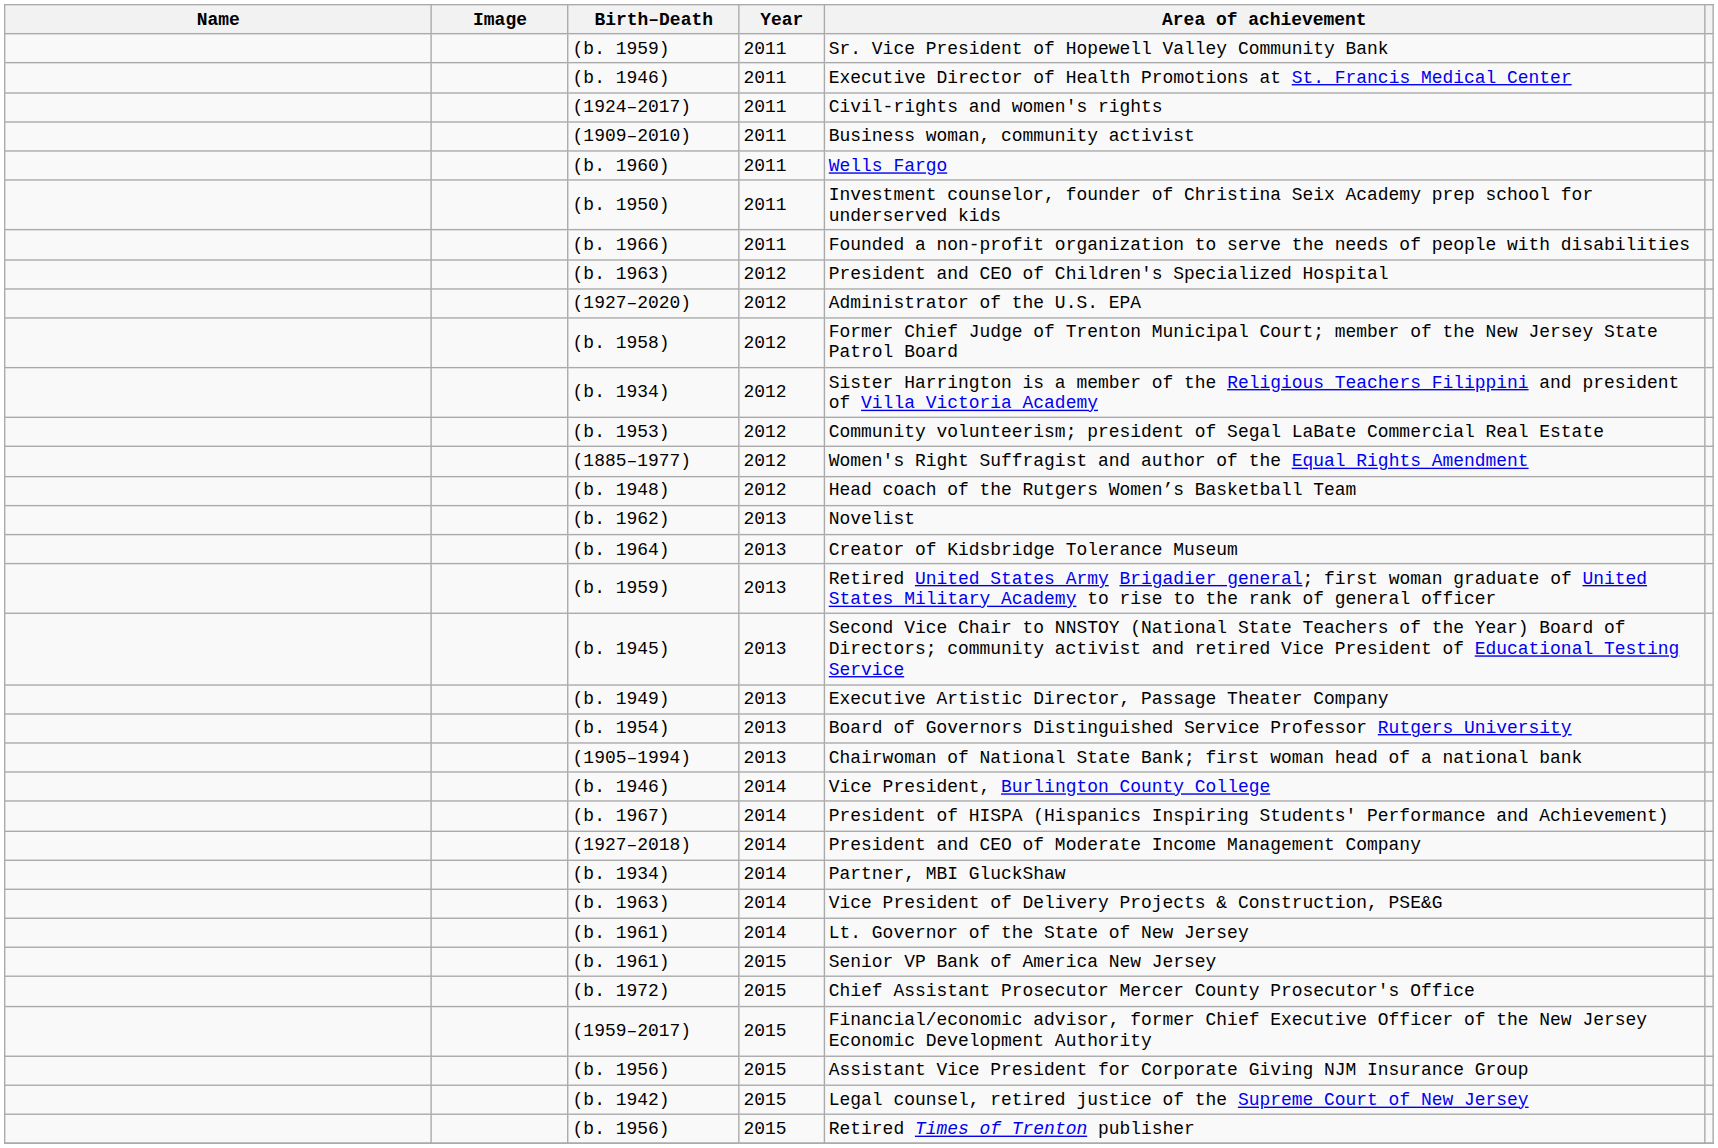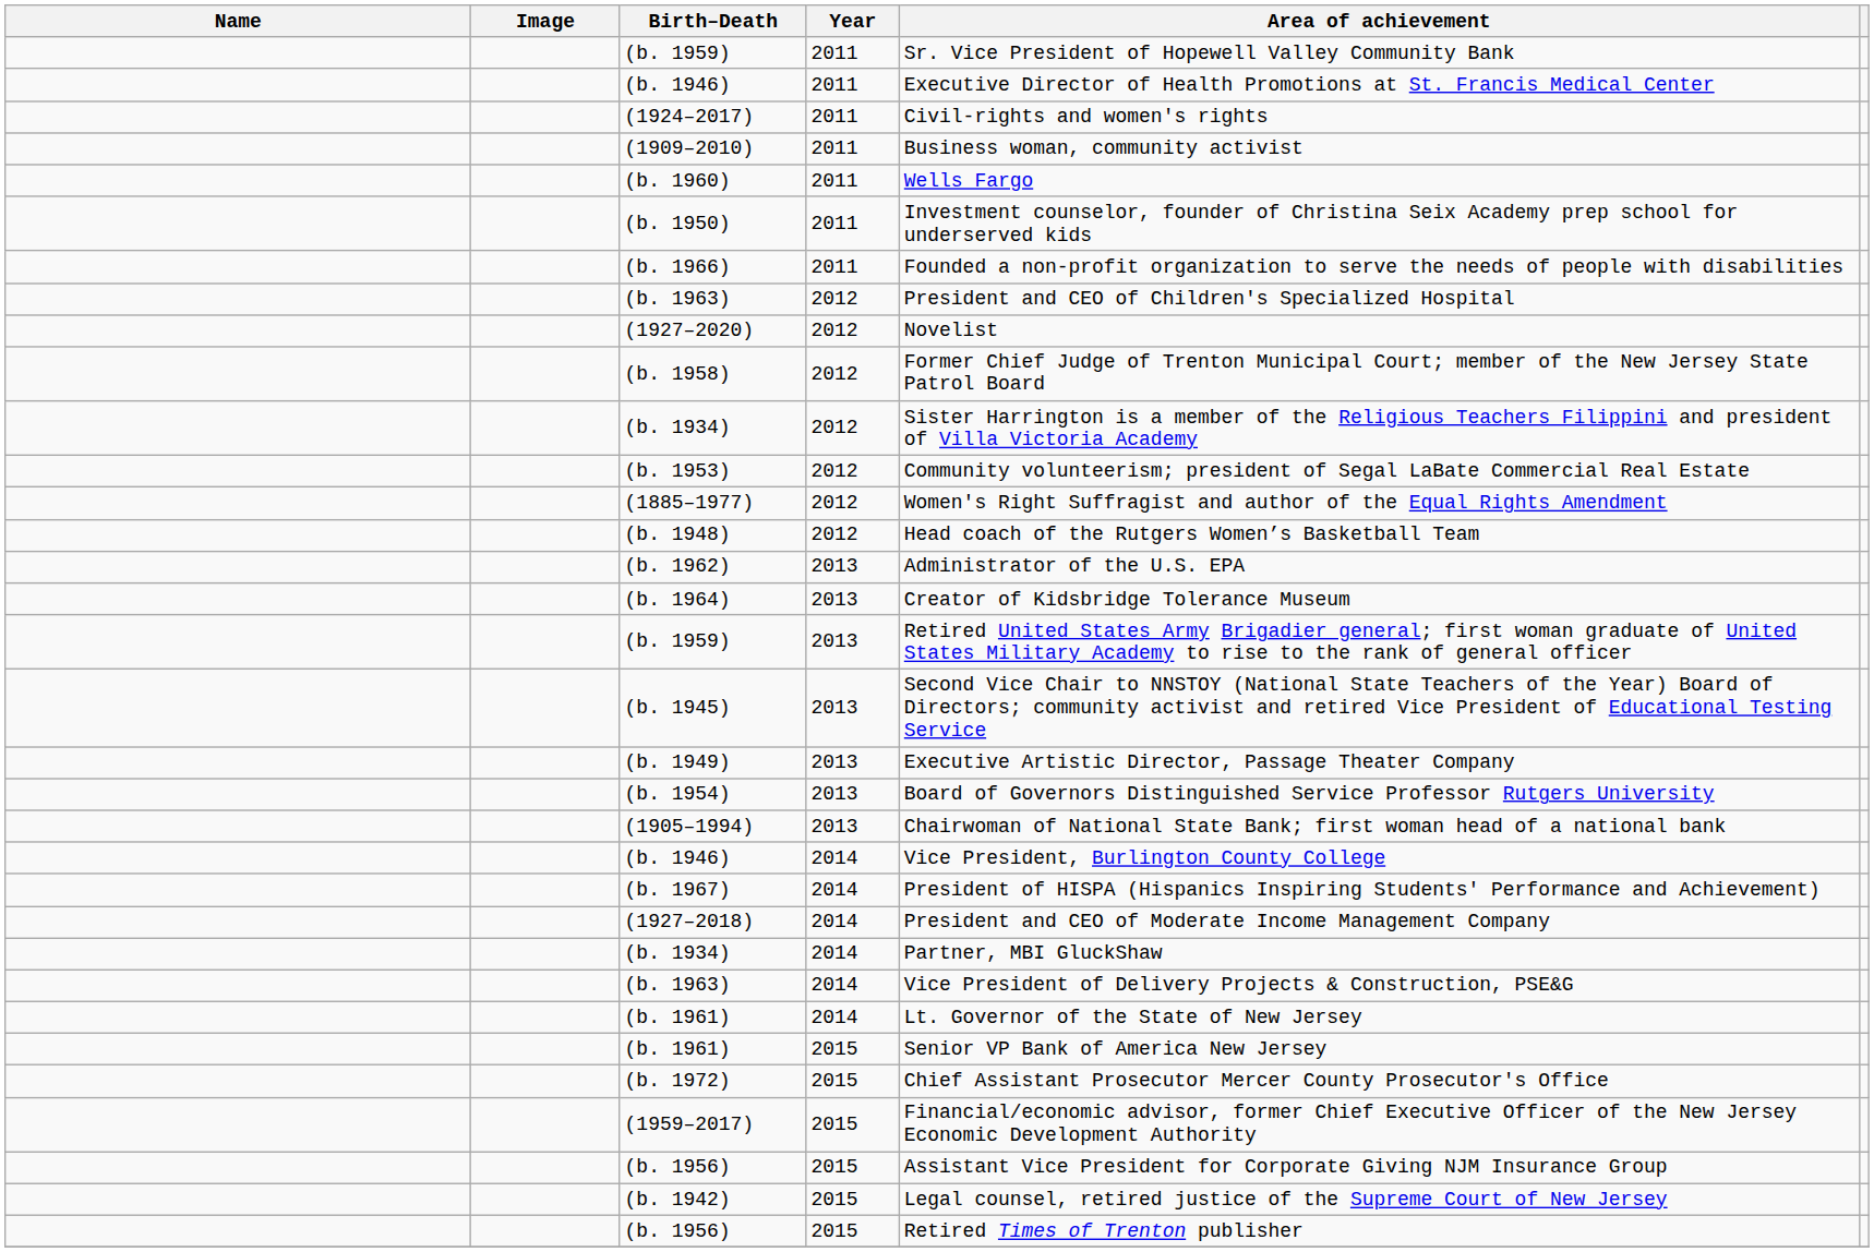(1927–2020) | Area of achievement: Administrator of the U.S. EPA -> Novelist
(b. 1962) | Area of achievement: Novelist -> Administrator of the U.S. EPA
